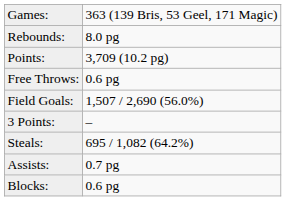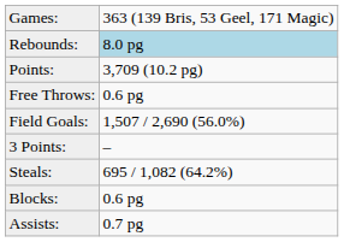Rebounds: | column 2: no background -> lightblue background
rows swapped: Assists: <-> Blocks:
